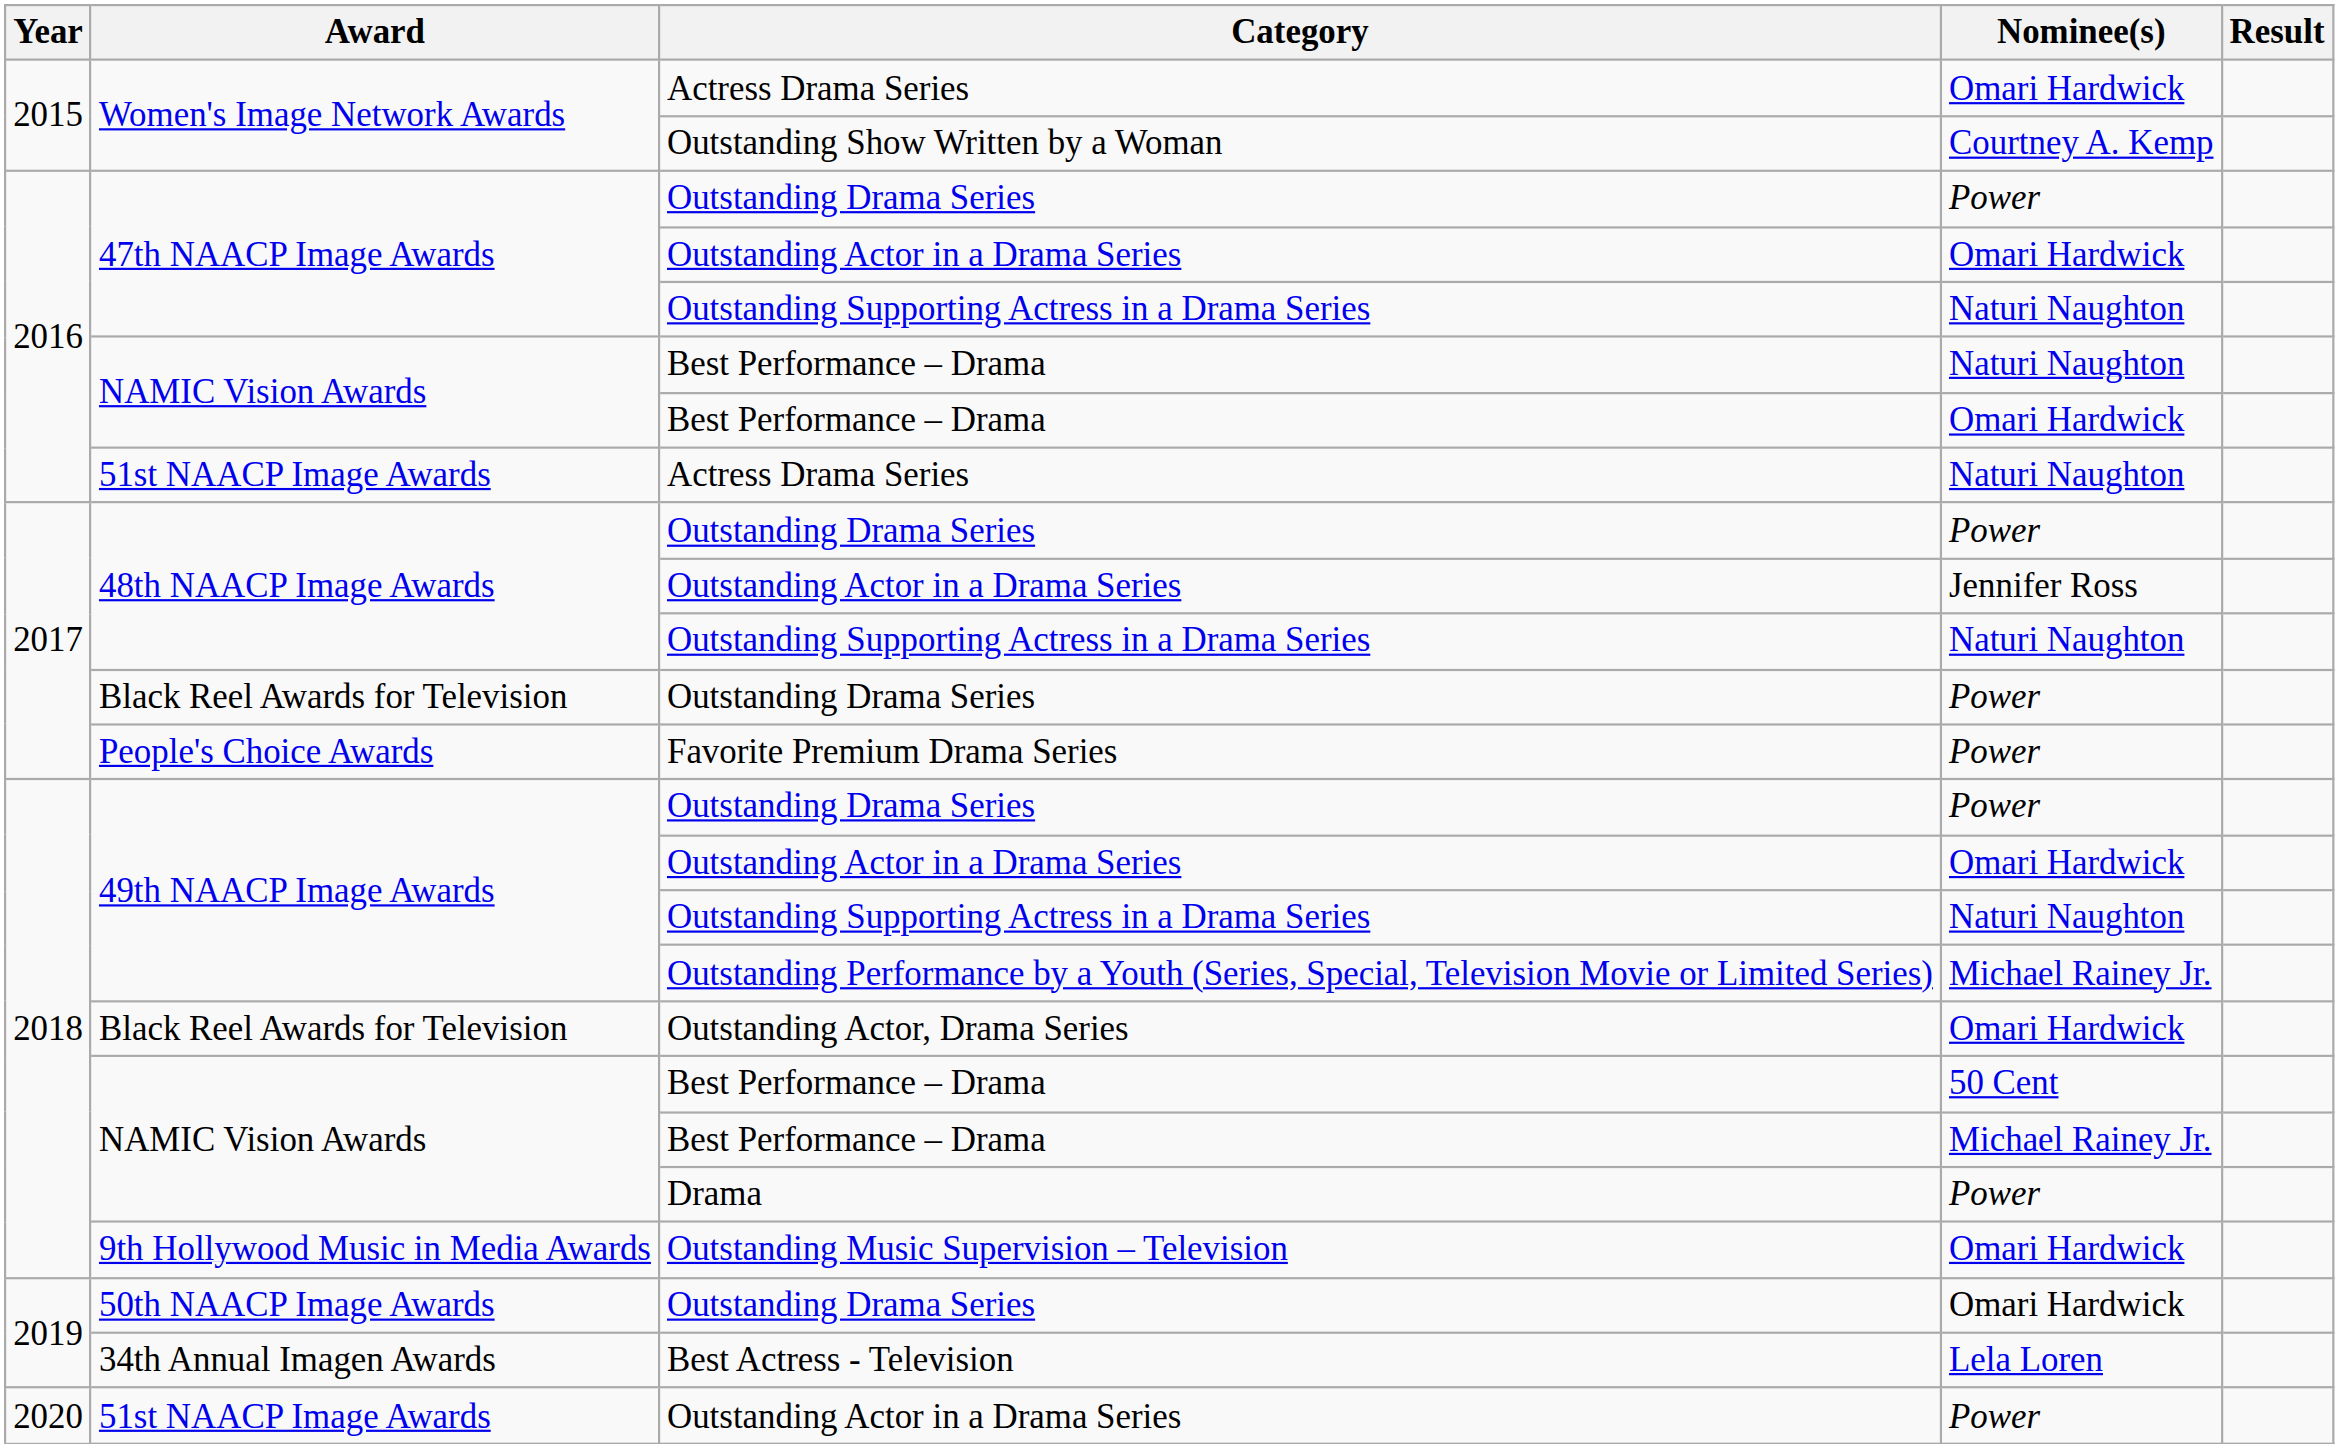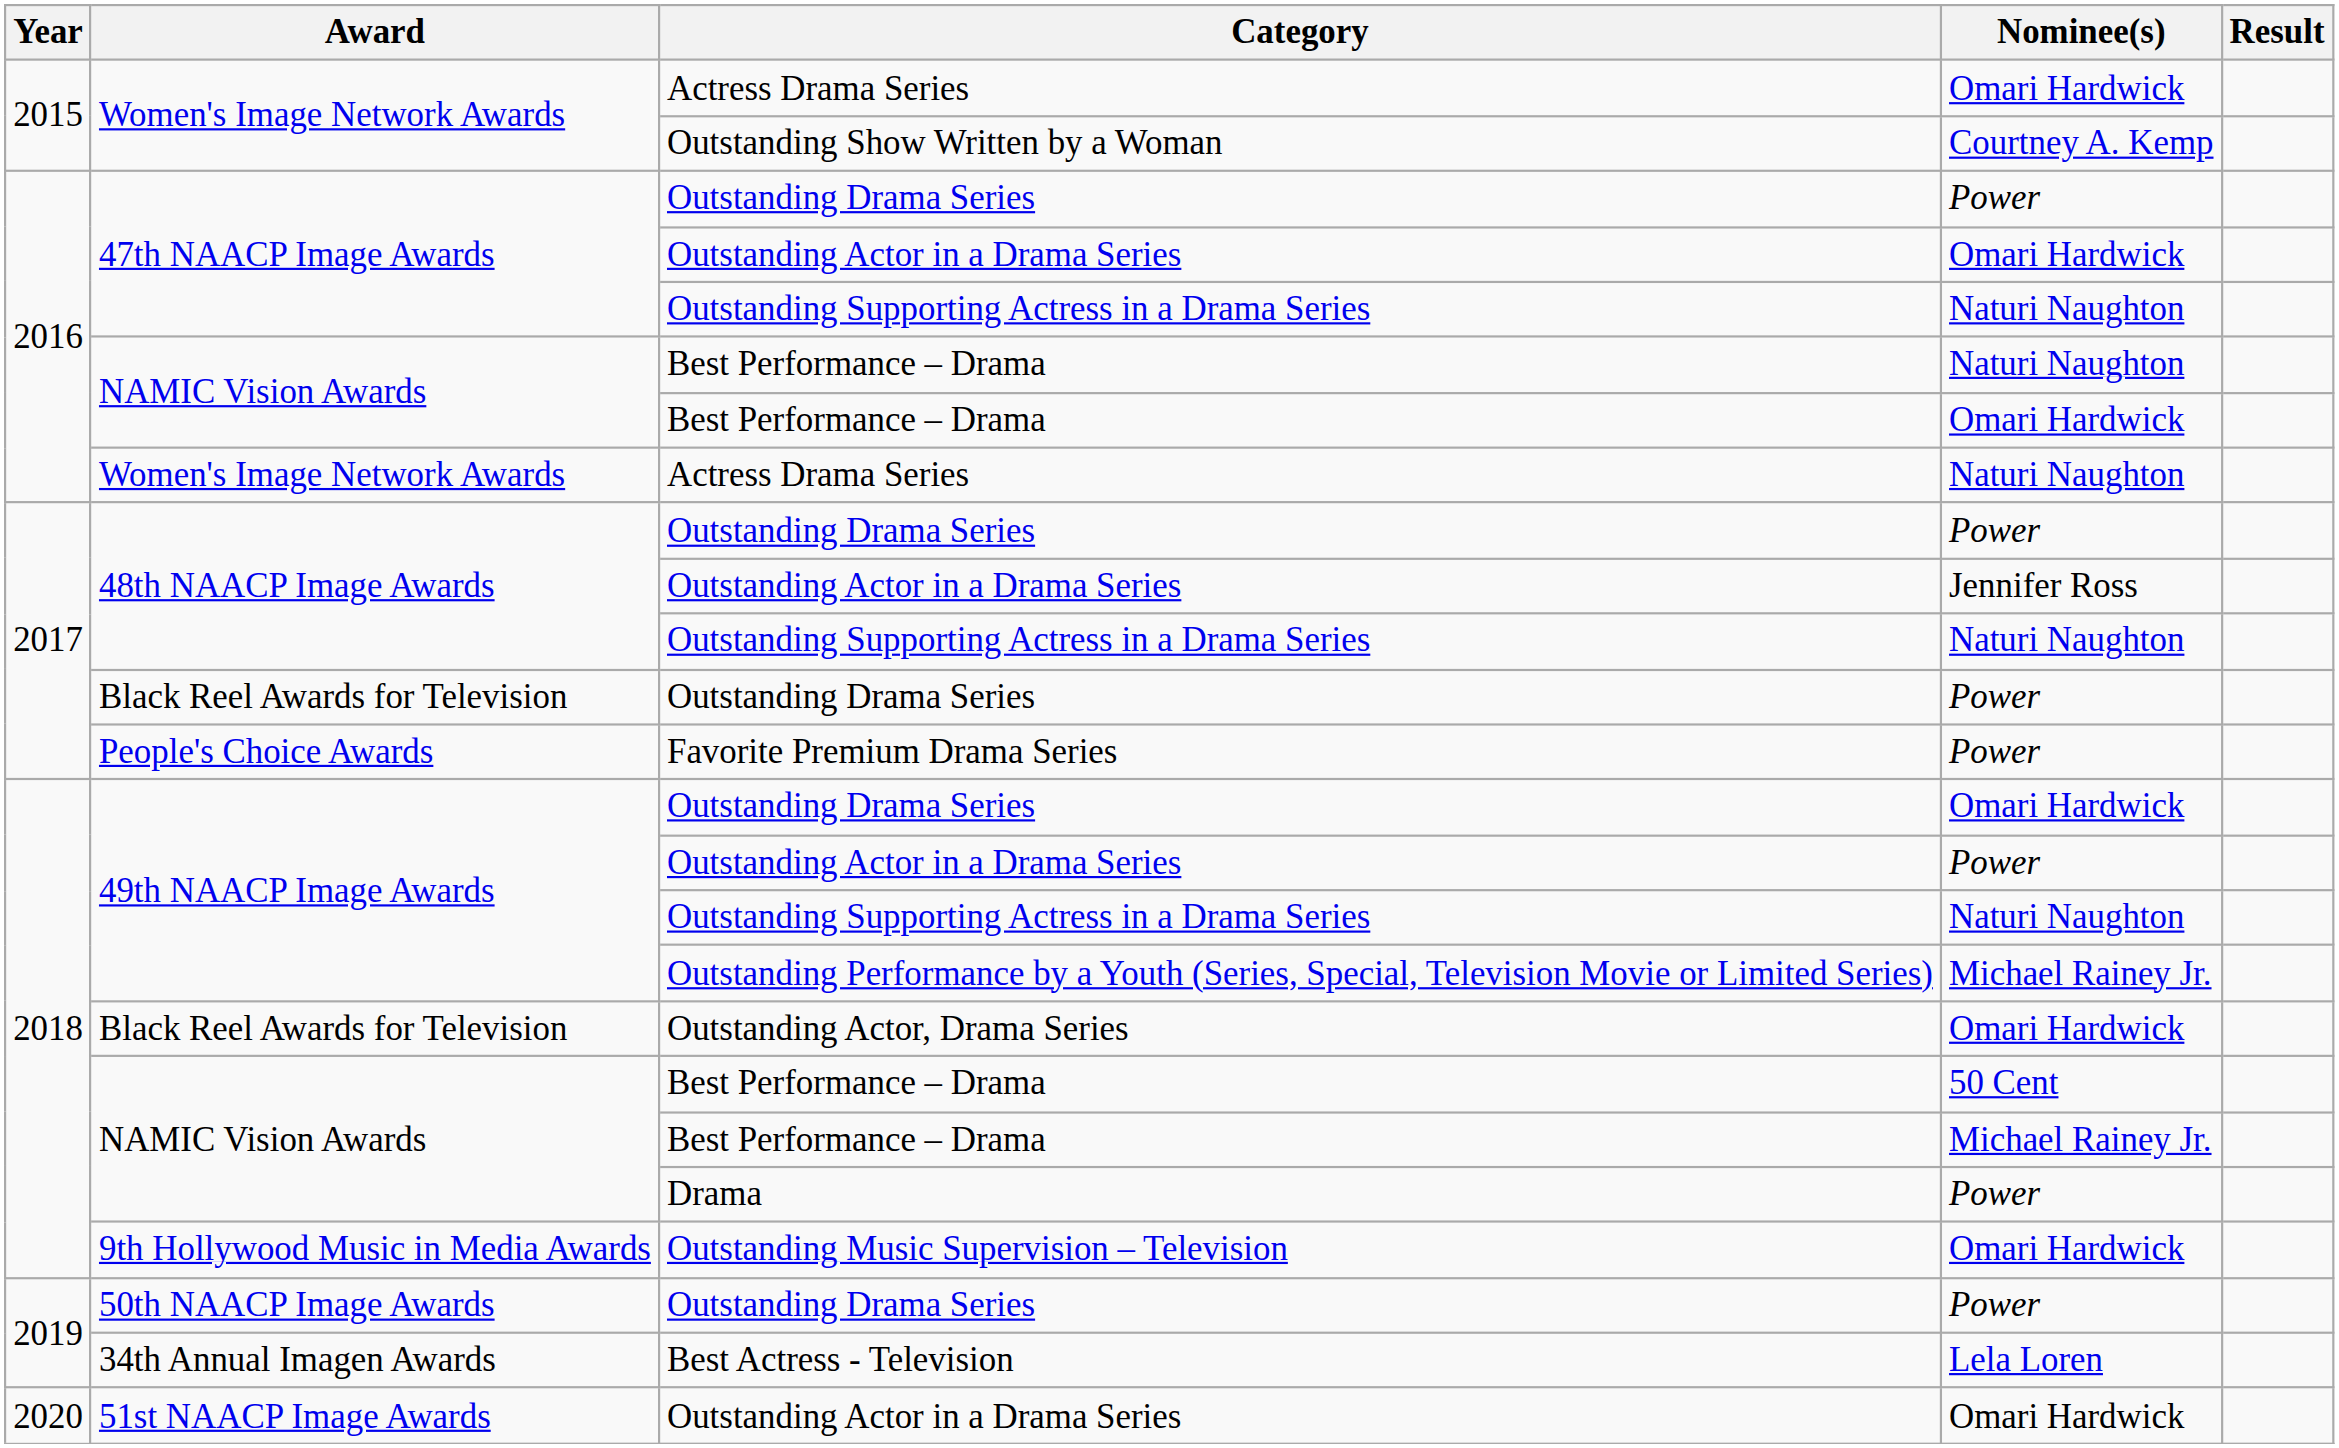2016 / Actress Drama Series | Award: 51st NAACP Image Awards -> Women's Image Network Awards
2018 / Outstanding Drama Series | Nominee(s): Power -> Omari Hardwick
2018 / Outstanding Actor in a Drama Series | Nominee(s): Omari Hardwick -> Power
2019 / Outstanding Drama Series | Nominee(s): Omari Hardwick -> Power
2020 / Outstanding Actor in a Drama Series | Nominee(s): Power -> Omari Hardwick
